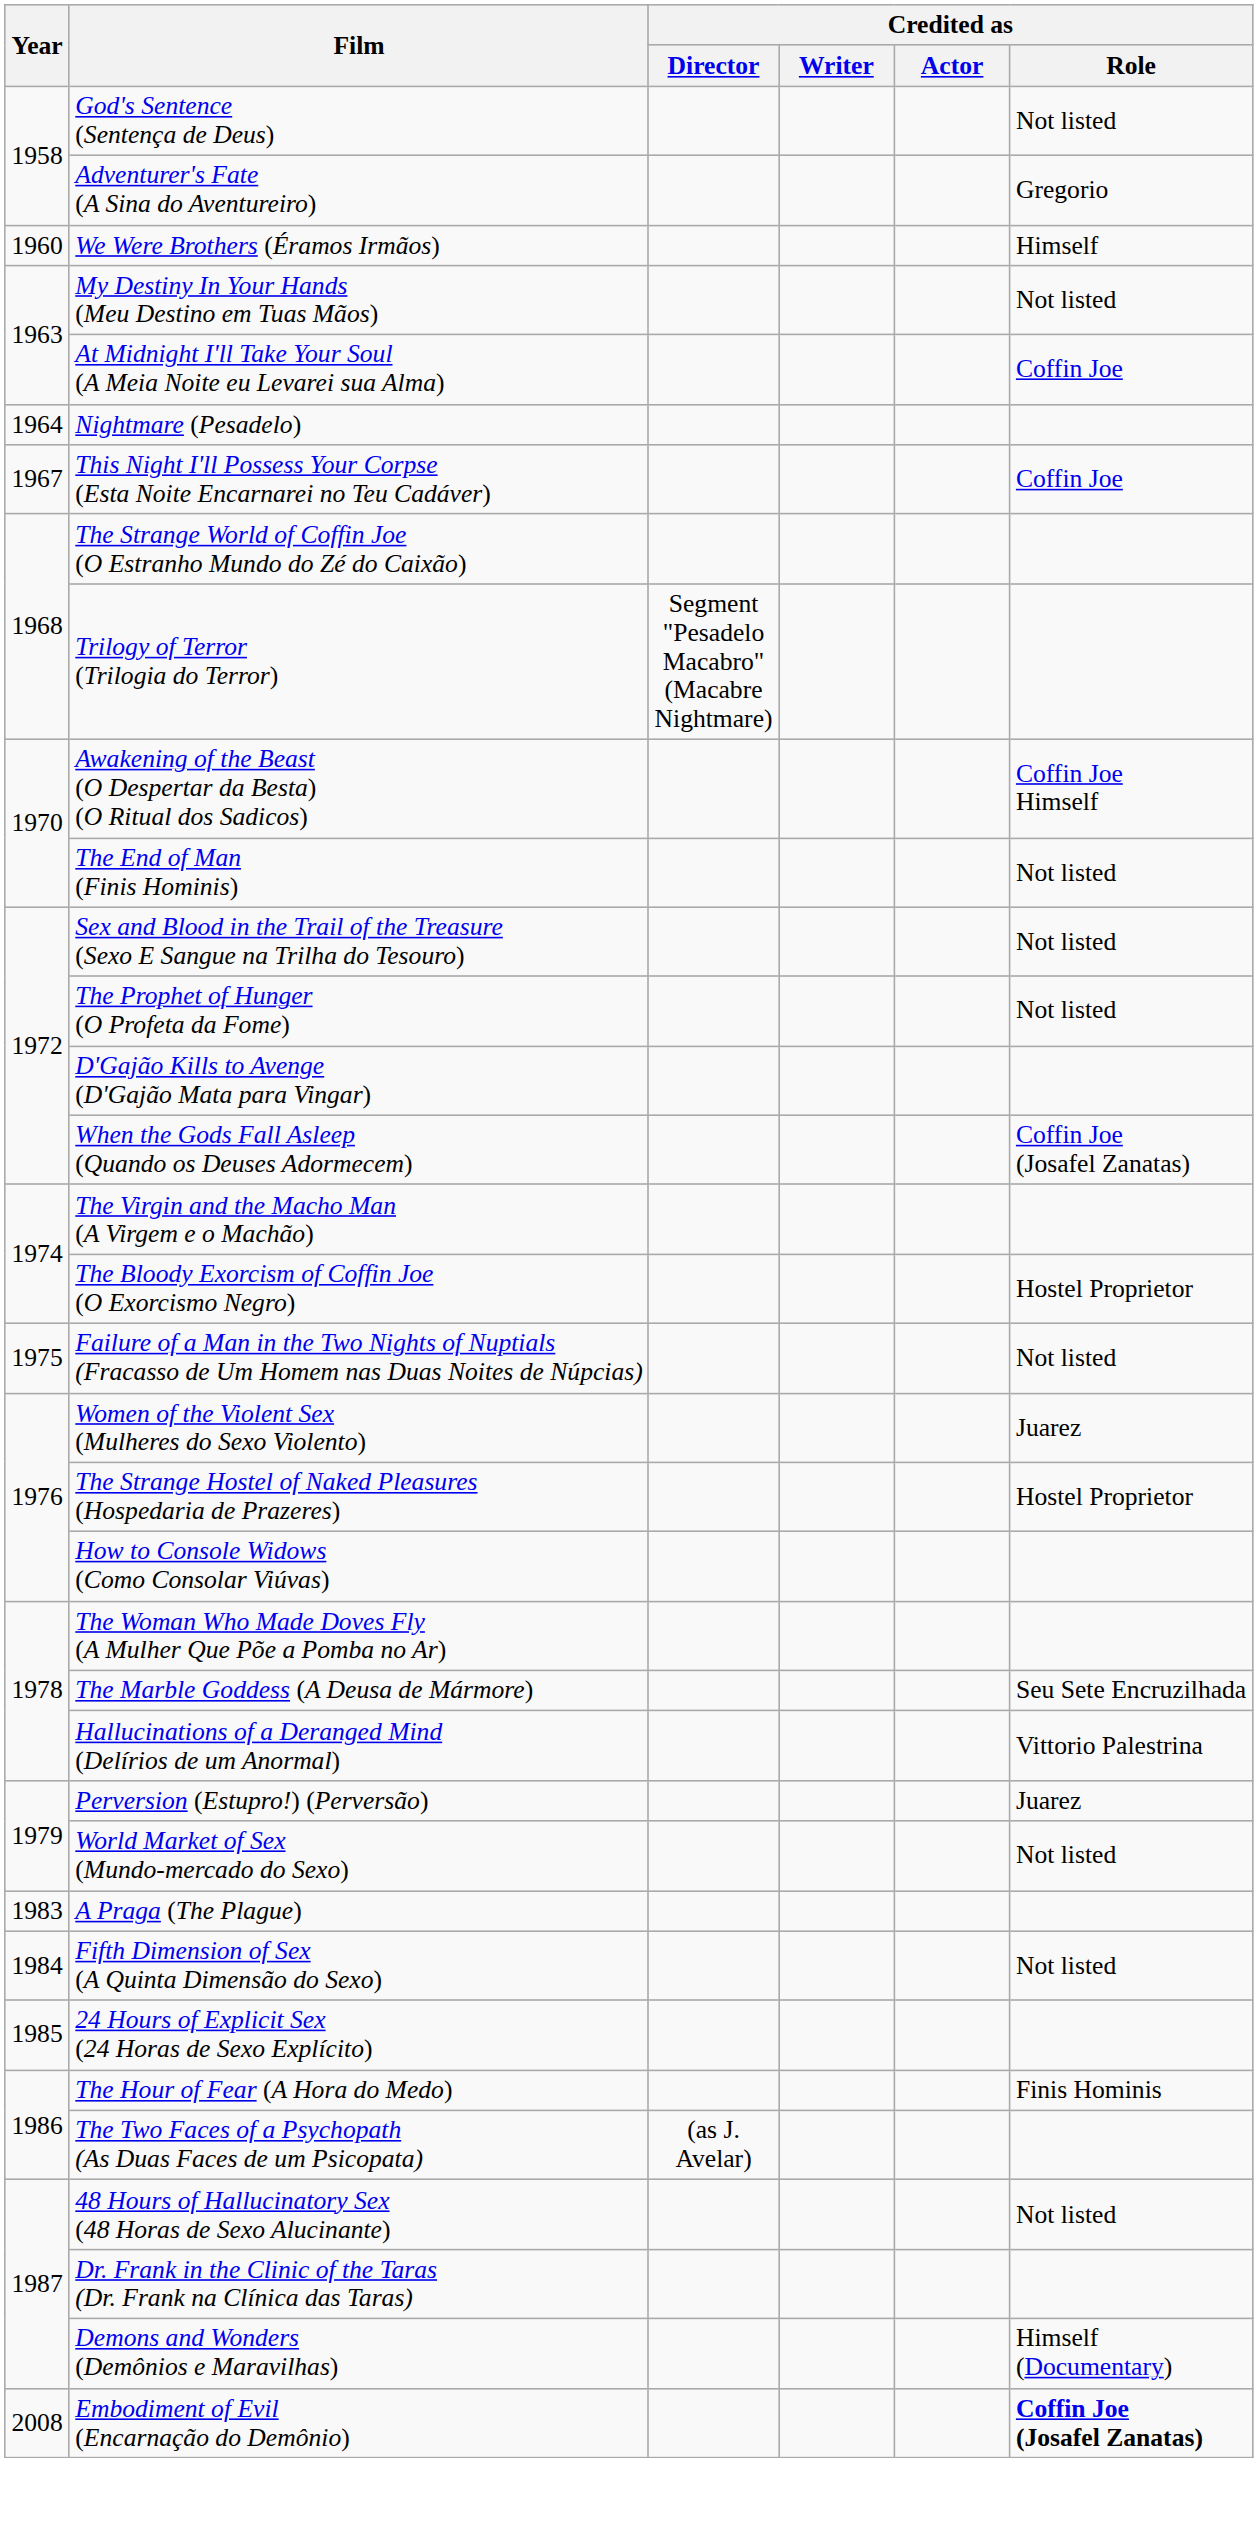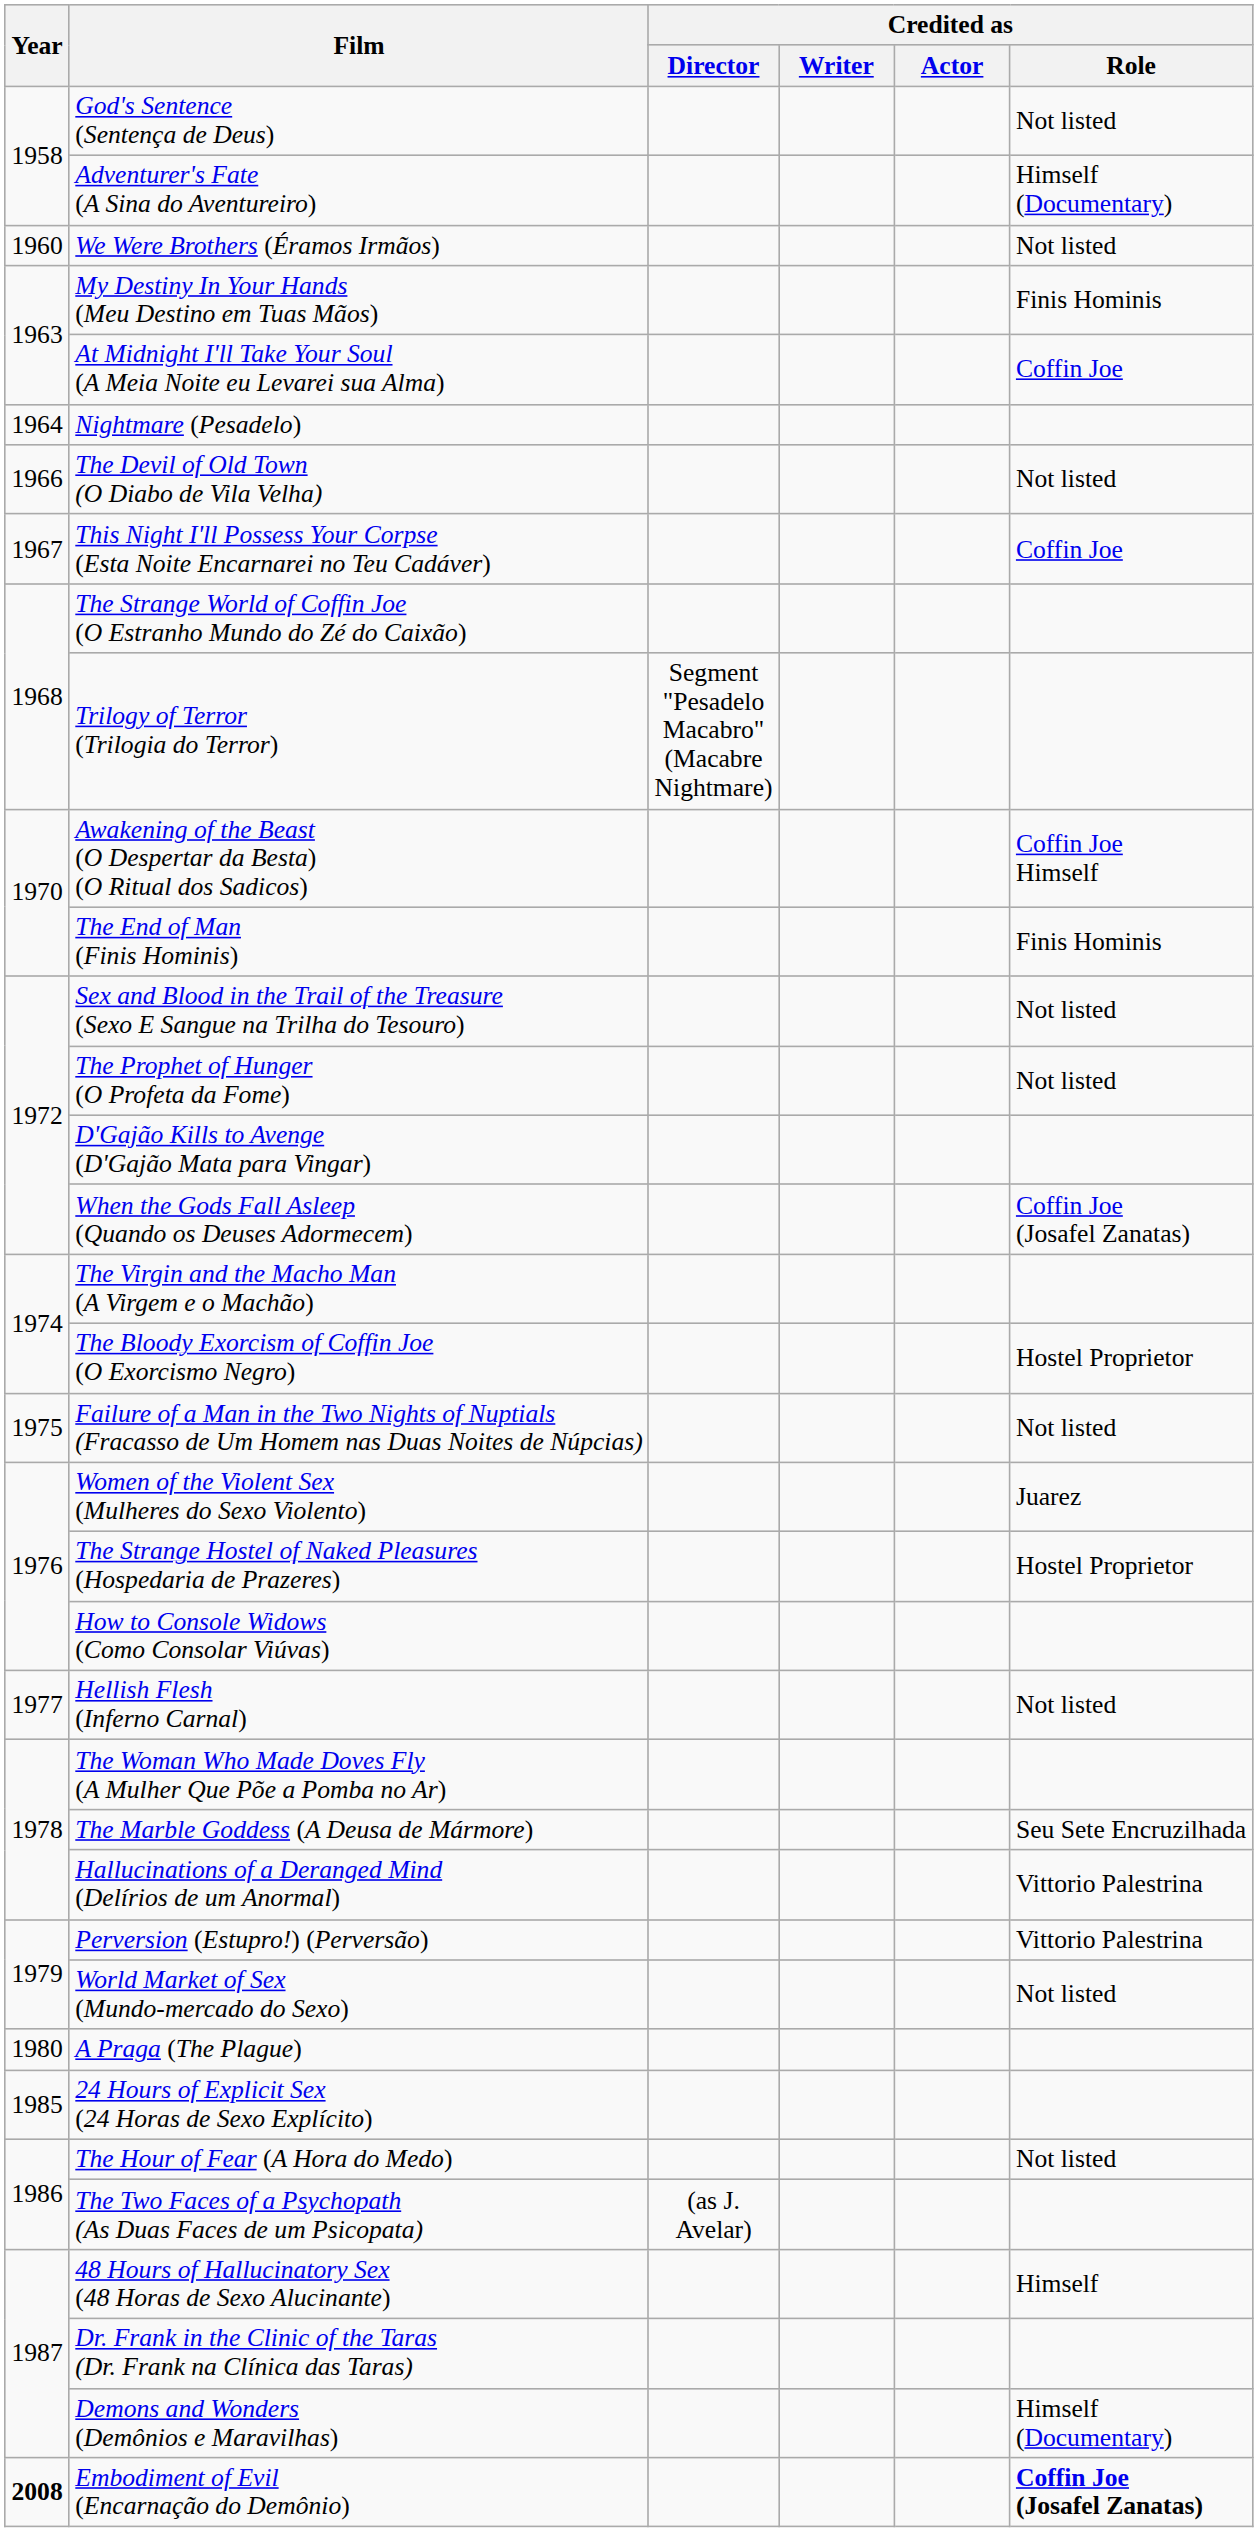Adventurer's Fate (A Sina do Aventureiro) | Credited as / Role: Gregorio -> Himself (Documentary)
We Were Brothers (Éramos Irmãos) | Credited as / Role: Himself -> Not listed
My Destiny In Your Hands (Meu Destino em Tuas Mãos) | Credited as / Role: Not listed -> Finis Hominis
+ row: 1966 | The Devil of Old Town (O Diabo de Vila Velha) | Not listed
The End of Man (Finis Hominis) | Credited as / Role: Not listed -> Finis Hominis
+ row: 1977 | Hellish Flesh (Inferno Carnal) | Not listed
Perversion (Estupro!) (Perversão) | Credited as / Role: Juarez -> Vittorio Palestrina
A Praga (The Plague) | Year: 1983 -> 1980
- row: 1984 | Fifth Dimension of Sex (A Quinta Dimensão do Sexo) | Not listed
The Hour of Fear (A Hora do Medo) | Credited as / Role: Finis Hominis -> Not listed
48 Hours of Hallucinatory Sex (48 Horas de Sexo Alucinante) | Credited as / Role: Not listed -> Himself
Embodiment of Evil (Encarnação do Demônio) | Year: normal -> bold
